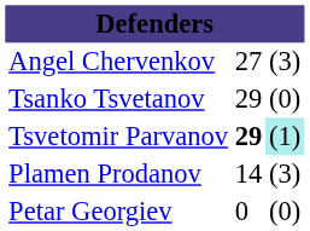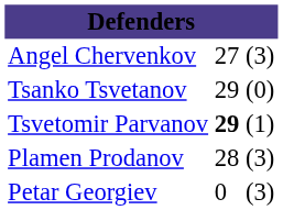Tsvetomir Parvanov | column 3: paleturquoise background -> no background
Plamen Prodanov | column 2: 14 -> 28
Petar Georgiev | column 3: (0) -> (3)
